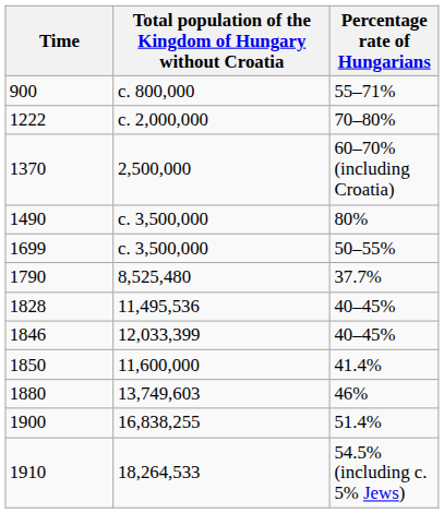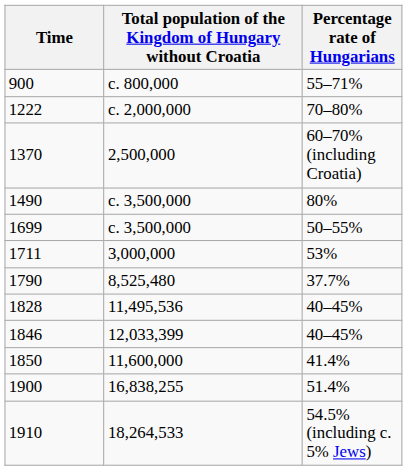+ row: 1711 | 3,000,000 | 53%
- row: 1880 | 13,749,603 | 46%
